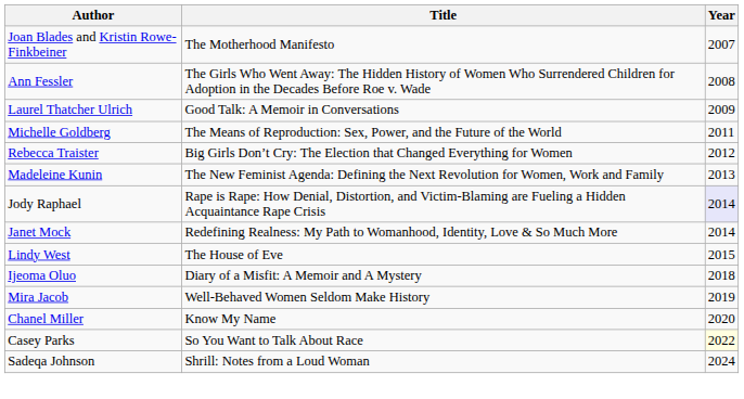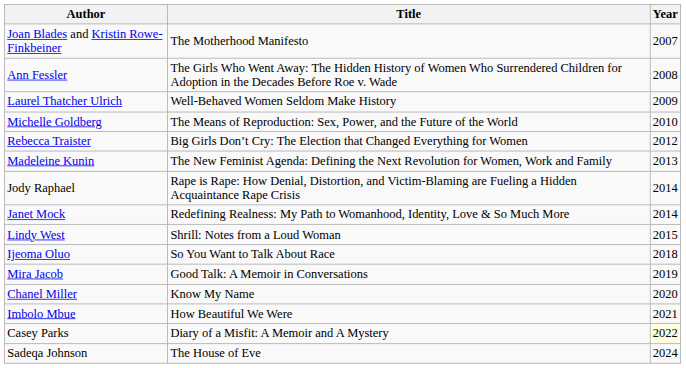Laurel Thatcher Ulrich | Title: Good Talk: A Memoir in Conversations -> Well-Behaved Women Seldom Make History
Michelle Goldberg | Year: 2011 -> 2010
Jody Raphael | Year: lavender background -> no background
Lindy West | Title: The House of Eve -> Shrill: Notes from a Loud Woman
Ijeoma Oluo | Title: Diary of a Misfit: A Memoir and A Mystery -> So You Want to Talk About Race
Mira Jacob | Title: Well-Behaved Women Seldom Make History -> Good Talk: A Memoir in Conversations
+ row: Imbolo Mbue | How Beautiful We Were | 2021
Casey Parks | Title: So You Want to Talk About Race -> Diary of a Misfit: A Memoir and A Mystery
Sadeqa Johnson | Title: Shrill: Notes from a Loud Woman -> The House of Eve
